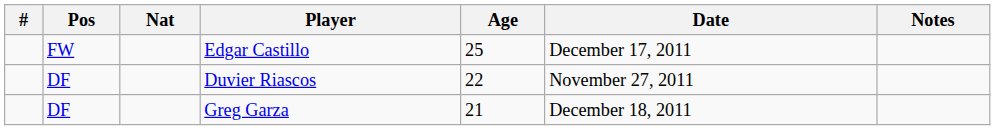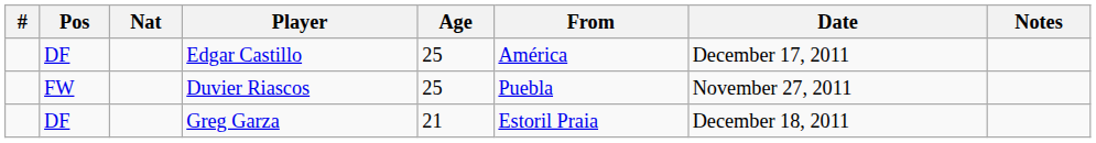+ column: From | América | Puebla | Estoril Praia
Edgar Castillo | Pos: FW -> DF
Duvier Riascos | Pos: DF -> FW
Duvier Riascos | Age: 22 -> 25
